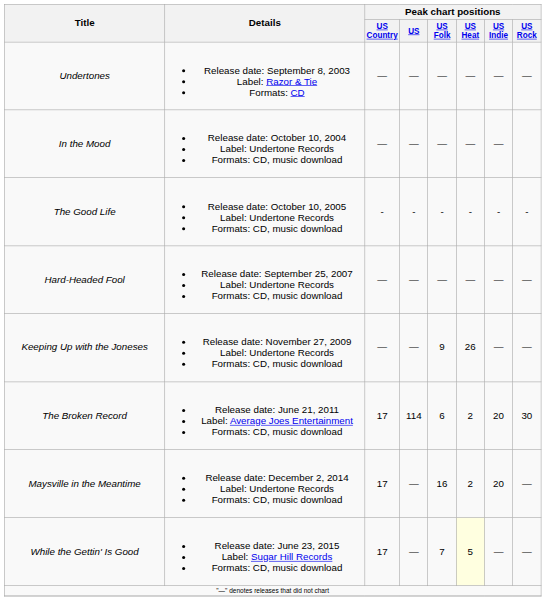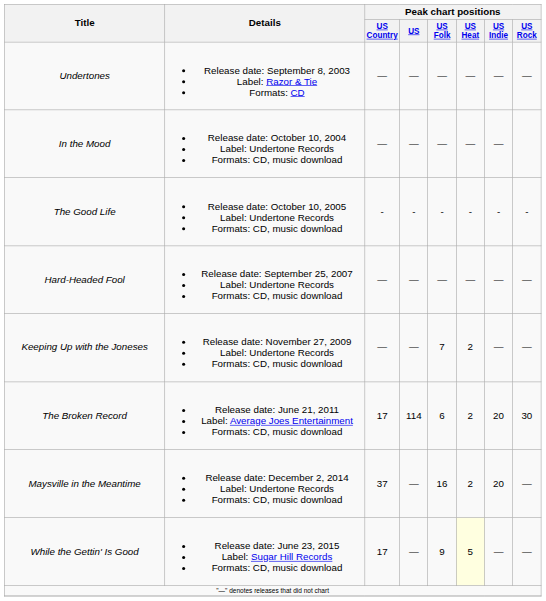Keeping Up with the Joneses | Peak chart positions / US Folk: 9 -> 7
Keeping Up with the Joneses | Peak chart positions / US Heat: 26 -> 2
Maysville in the Meantime | Peak chart positions / US Country: 17 -> 37
While the Gettin' Is Good | Peak chart positions / US Folk: 7 -> 9
